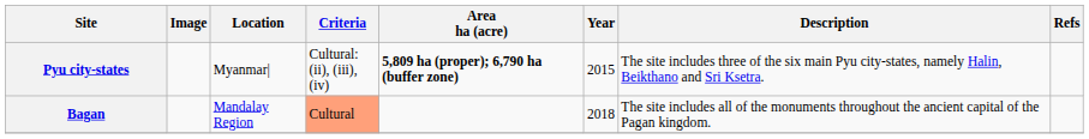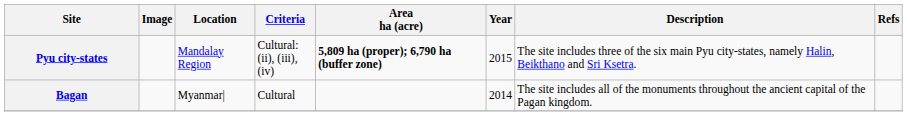Pyu city-states | Location: Myanmar| -> Mandalay Region
Bagan | Location: Mandalay Region -> Myanmar|
Bagan | Criteria: lightsalmon background -> no background
Bagan | Year: 2018 -> 2014
